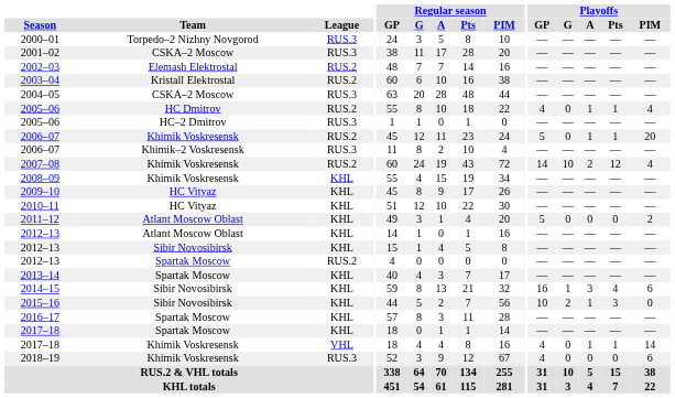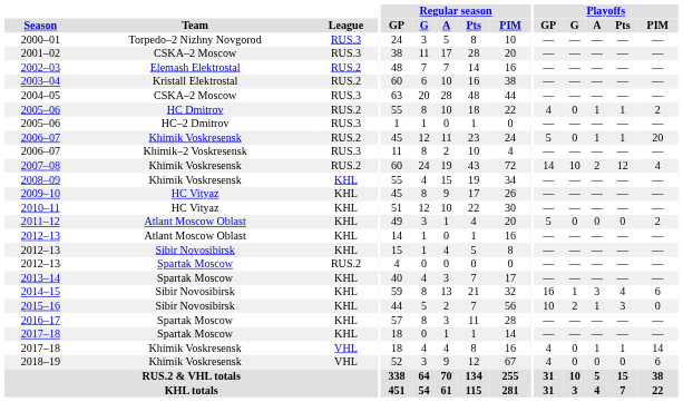2005–06 / HC Dmitrov | Playoffs / PIM: 4 -> 2
2018–19 | League: RUS.3 -> VHL
